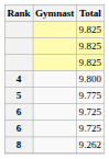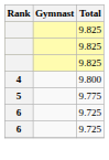- row: 8 | 9.262
